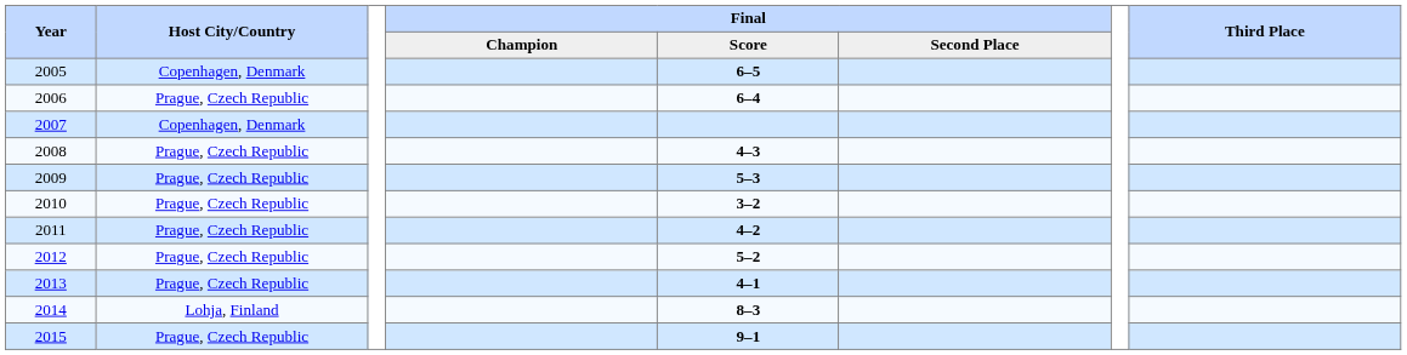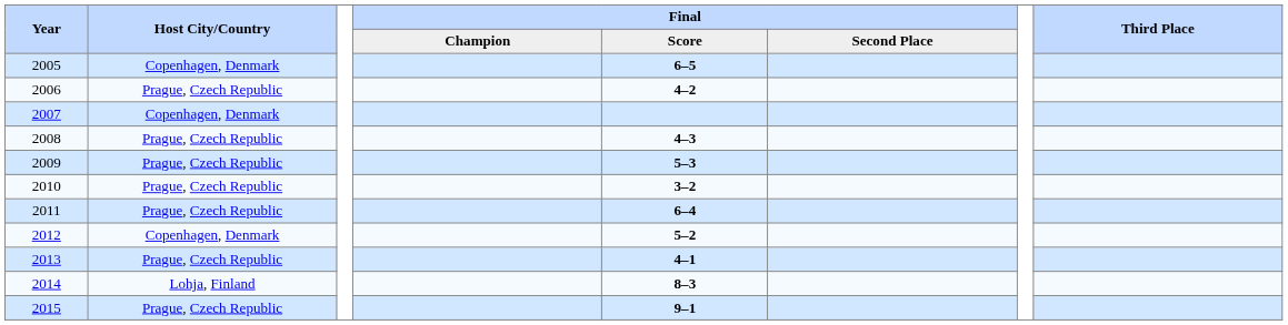2006 | Final / Score: 6–4 -> 4–2
2011 | Final / Score: 4–2 -> 6–4
2012 | Host City/Country: Prague, Czech Republic -> Copenhagen, Denmark
